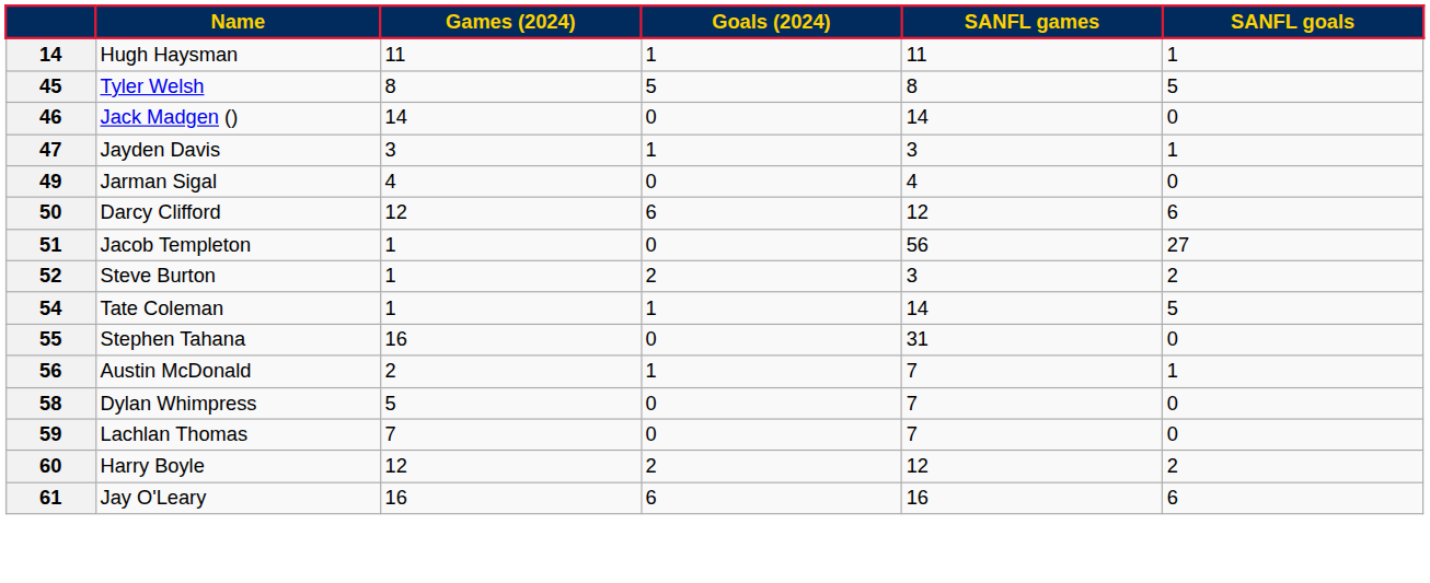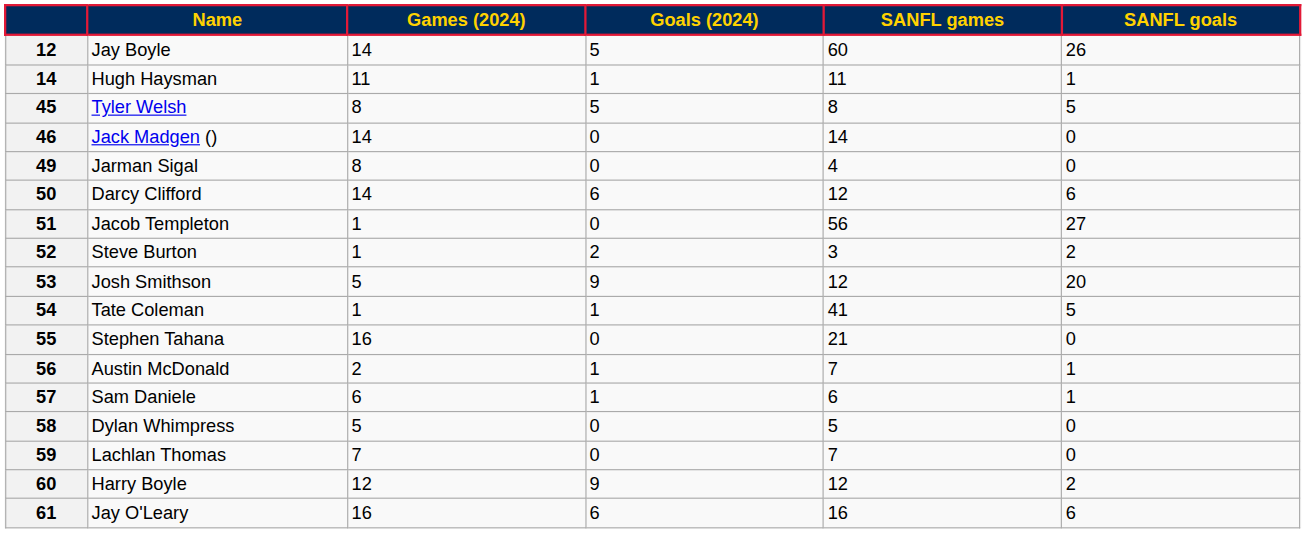+ row: 12 | Jay Boyle | 14 | 5 | 60 | 26
- row: 47 | Jayden Davis | 3 | 1 | 3 | 1
Jarman Sigal | Games (2024): 4 -> 8
Darcy Clifford | Games (2024): 12 -> 14
+ row: 53 | Josh Smithson | 5 | 9 | 12 | 20
Tate Coleman | SANFL games: 14 -> 41
Stephen Tahana | SANFL games: 31 -> 21
+ row: 57 | Sam Daniele | 6 | 1 | 6 | 1
Dylan Whimpress | SANFL games: 7 -> 5
Harry Boyle | Goals (2024): 2 -> 9
